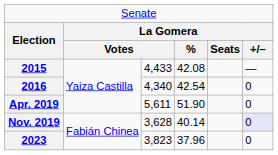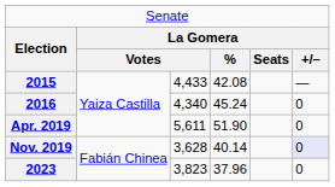2016 | column 4: 42.54 -> 45.24
